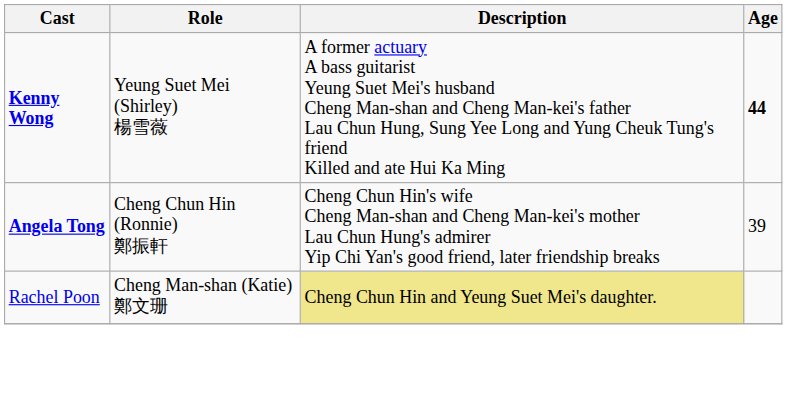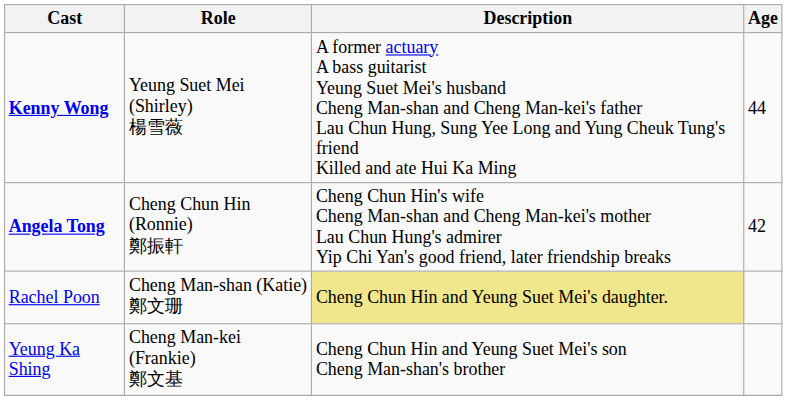Kenny Wong | Age: bold -> normal
Angela Tong | Age: 39 -> 42
+ row: Yeung Ka Shing | Cheng Man-kei (Frankie) 鄭文基 | Cheng Chun Hin and Yeung Suet Mei's son Cheng Man-shan's brother
